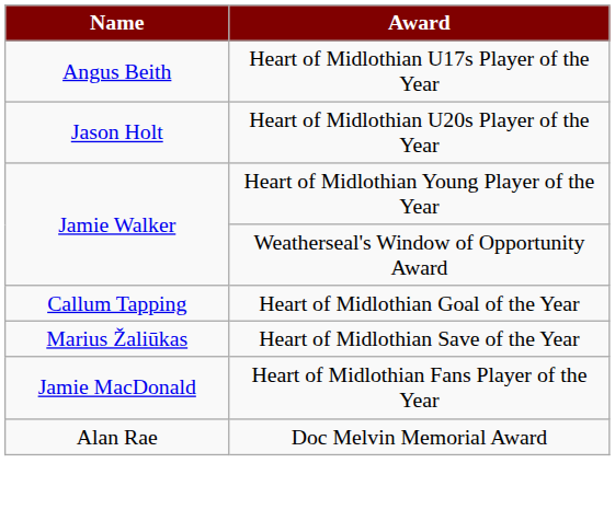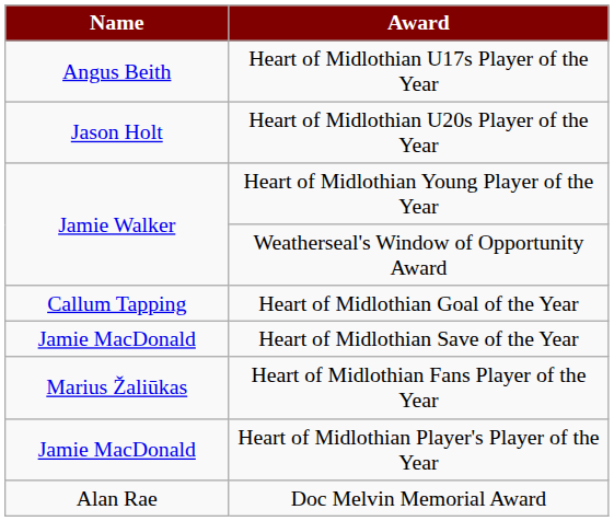Heart of Midlothian Save of the Year | Name: Marius Žaliūkas -> Jamie MacDonald
Heart of Midlothian Fans Player of the Year | Name: Jamie MacDonald -> Marius Žaliūkas
+ row: Jamie MacDonald | Heart of Midlothian Player's Player of the Year
